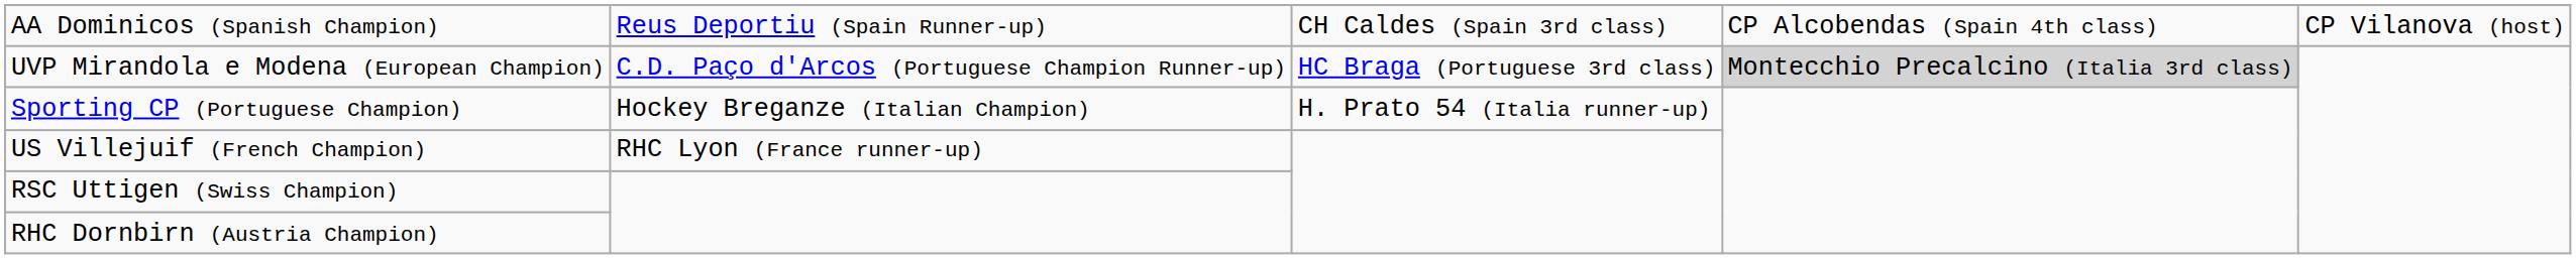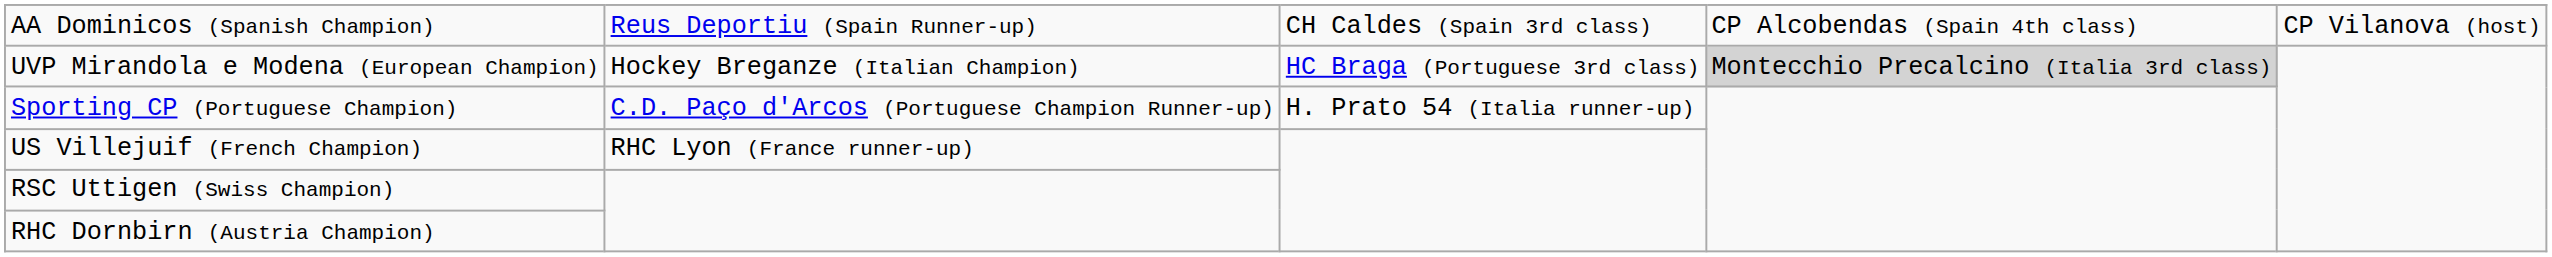UVP Mirandola e Modena (European Champion) | column 2: C.D. Paço d'Arcos (Portuguese Champion Runner-up) -> Hockey Breganze (Italian Champion)
Sporting CP (Portuguese Champion) | column 2: Hockey Breganze (Italian Champion) -> C.D. Paço d'Arcos (Portuguese Champion Runner-up)
